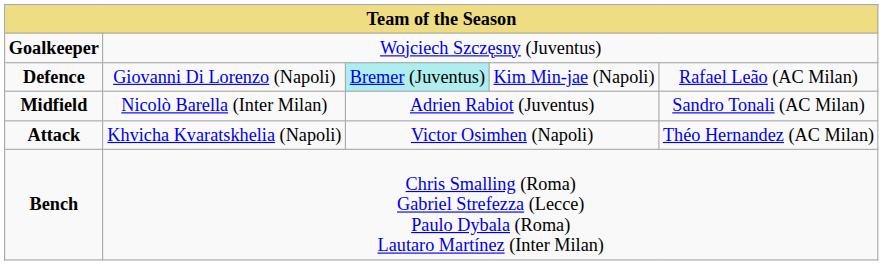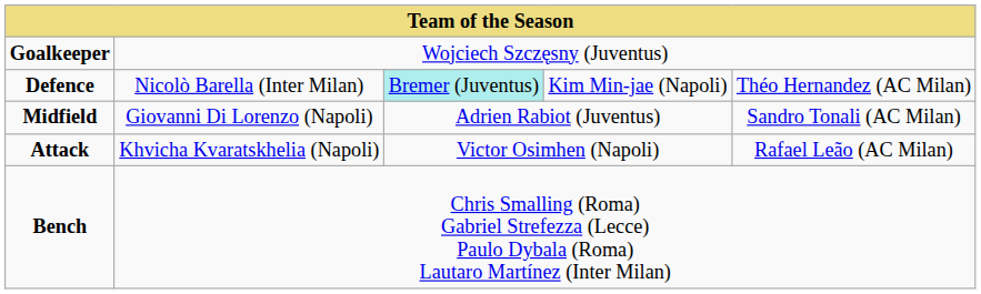Defence | column 2: Giovanni Di Lorenzo (Napoli) -> Nicolò Barella (Inter Milan)
Defence | column 5: Rafael Leão (AC Milan) -> Théo Hernandez (AC Milan)
Midfield | column 2: Nicolò Barella (Inter Milan) -> Giovanni Di Lorenzo (Napoli)
Attack | column 5: Théo Hernandez (AC Milan) -> Rafael Leão (AC Milan)
